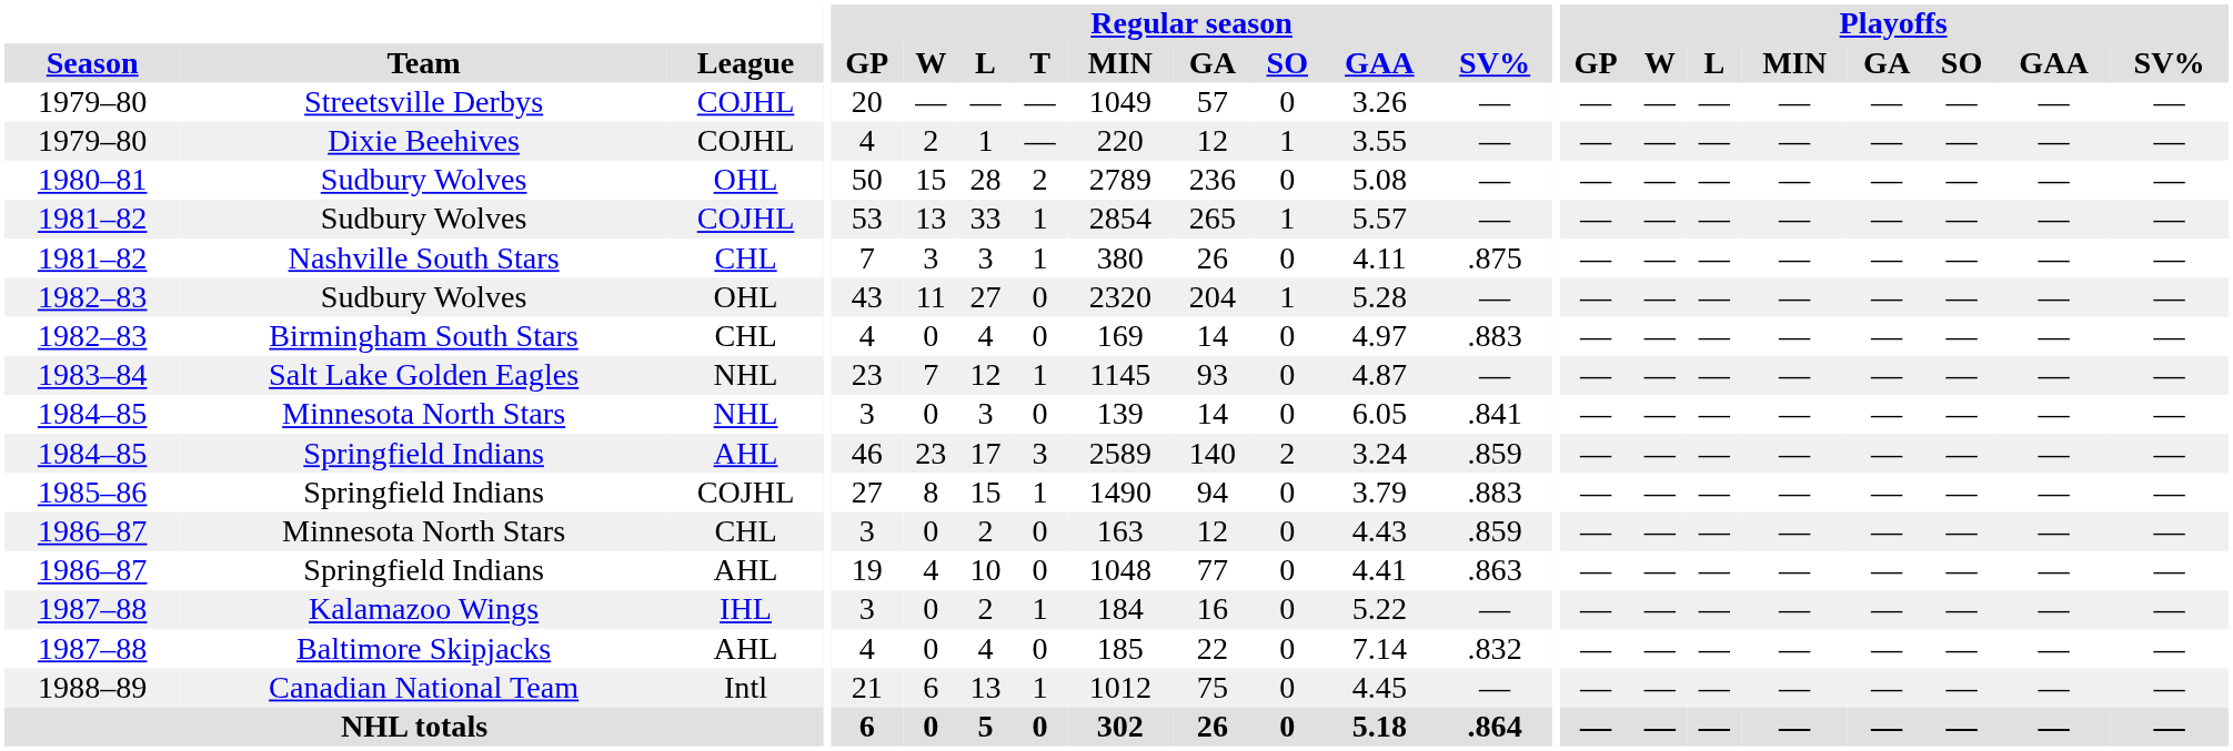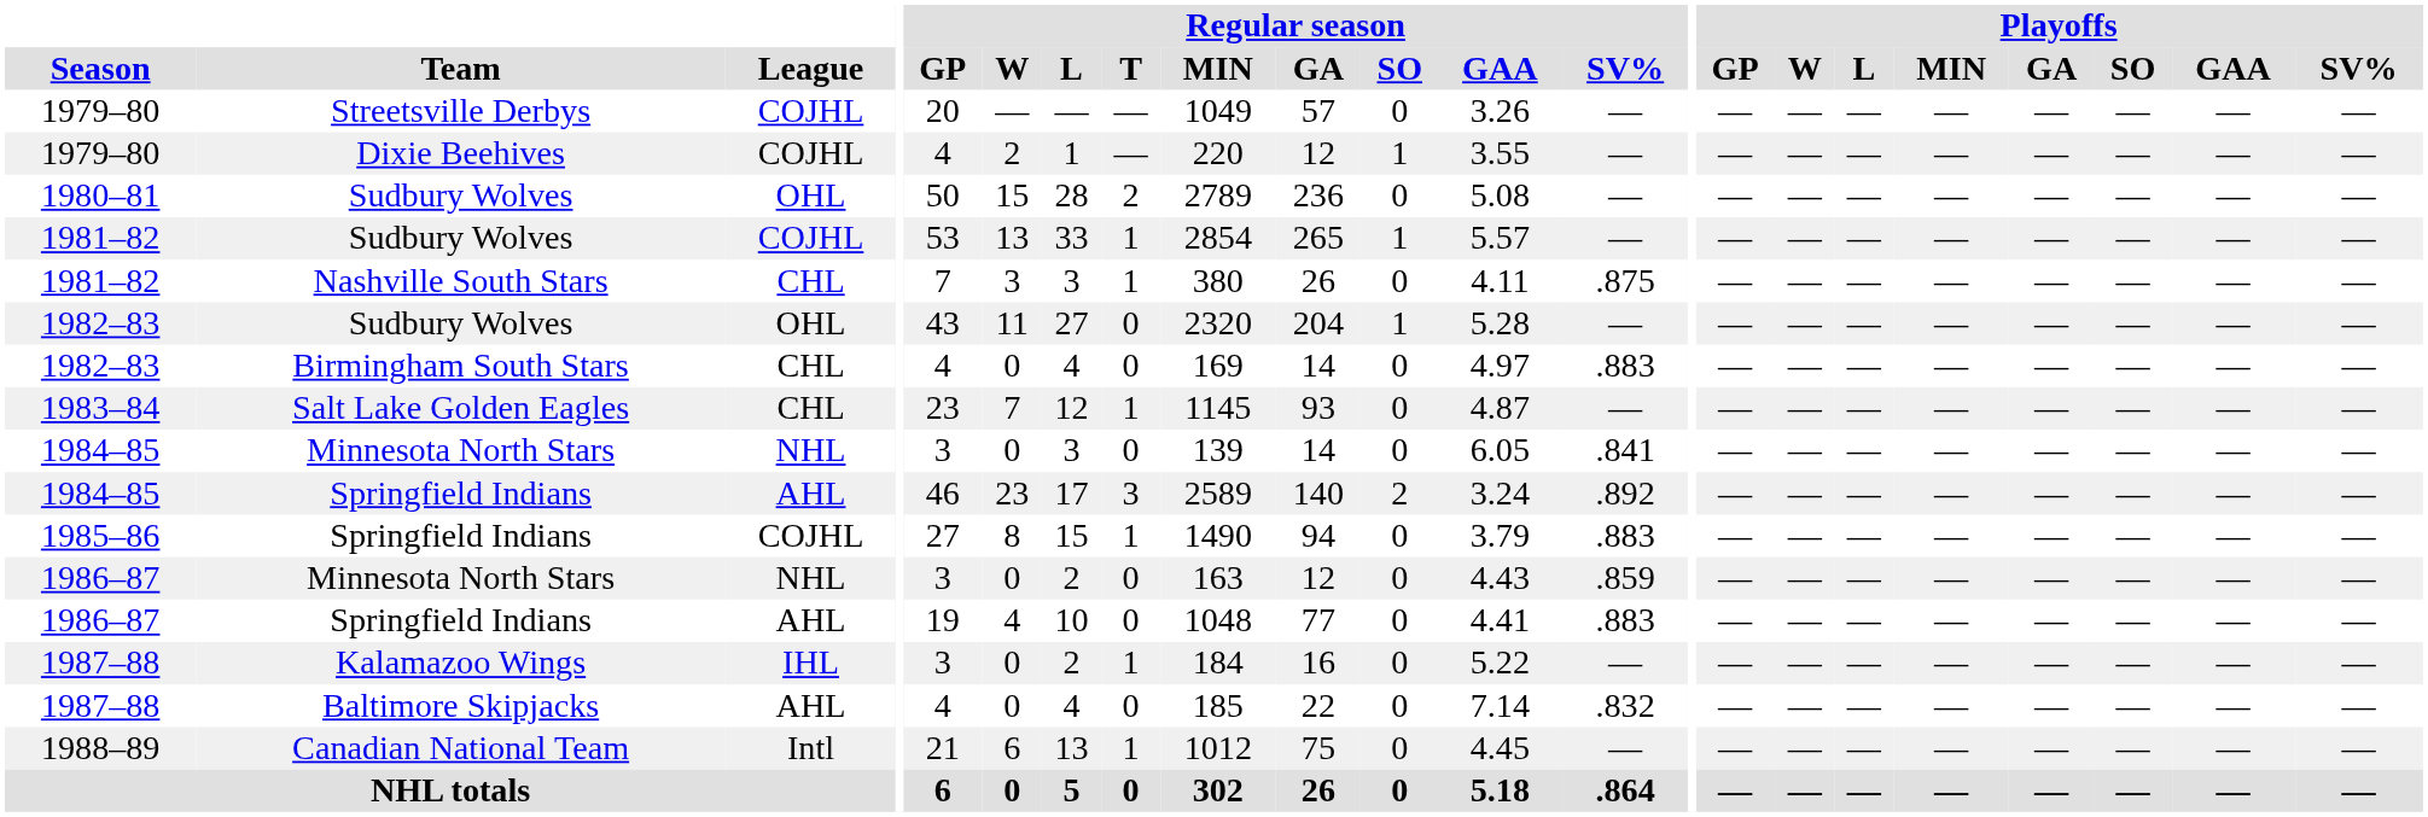Salt Lake Golden Eagles | League: NHL -> CHL
1984–85 / Springfield Indians | Regular season / SV%: .859 -> .892
1986–87 / Minnesota North Stars | League: CHL -> NHL
1986–87 / Springfield Indians | Regular season / SV%: .863 -> .883
